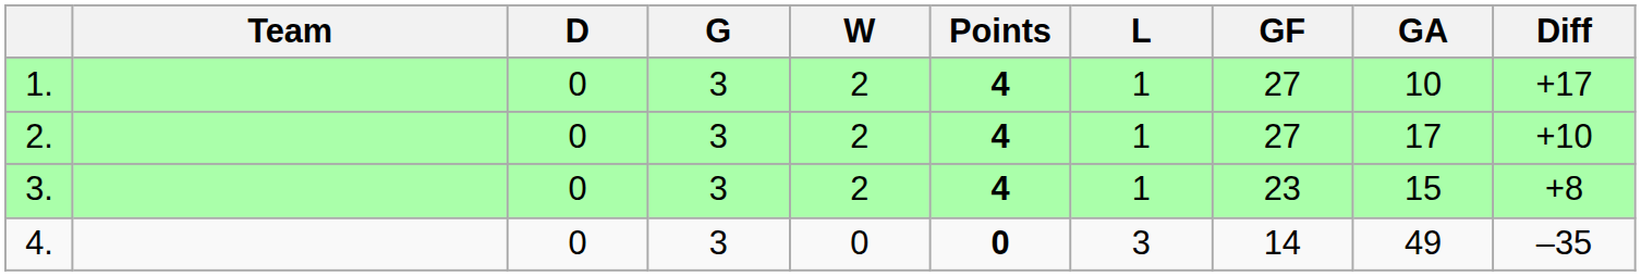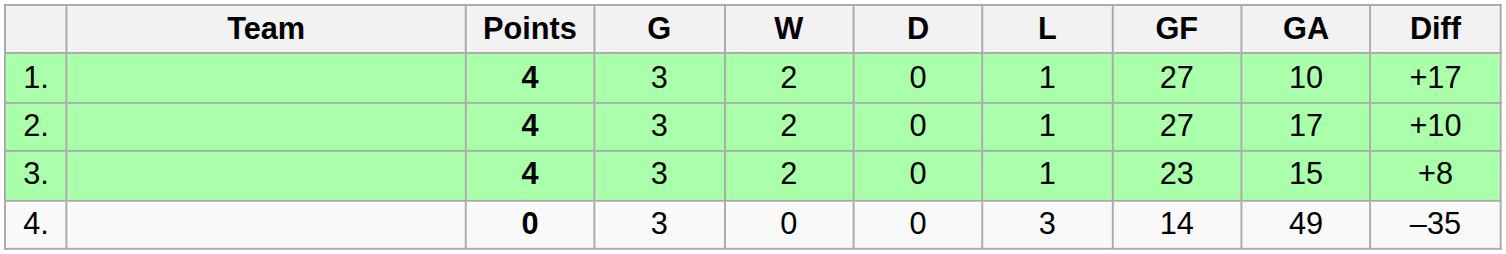columns swapped: Points <-> D
